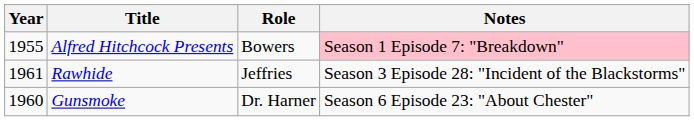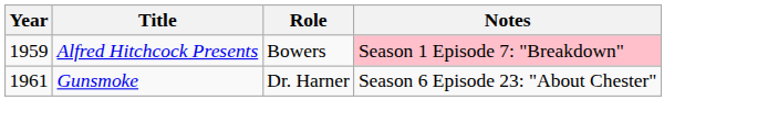Alfred Hitchcock Presents | Year: 1955 -> 1959
- row: 1961 | Rawhide | Jeffries | Season 3 Episode 28: "Incident of the Blackstorms"
Gunsmoke | Year: 1960 -> 1961
